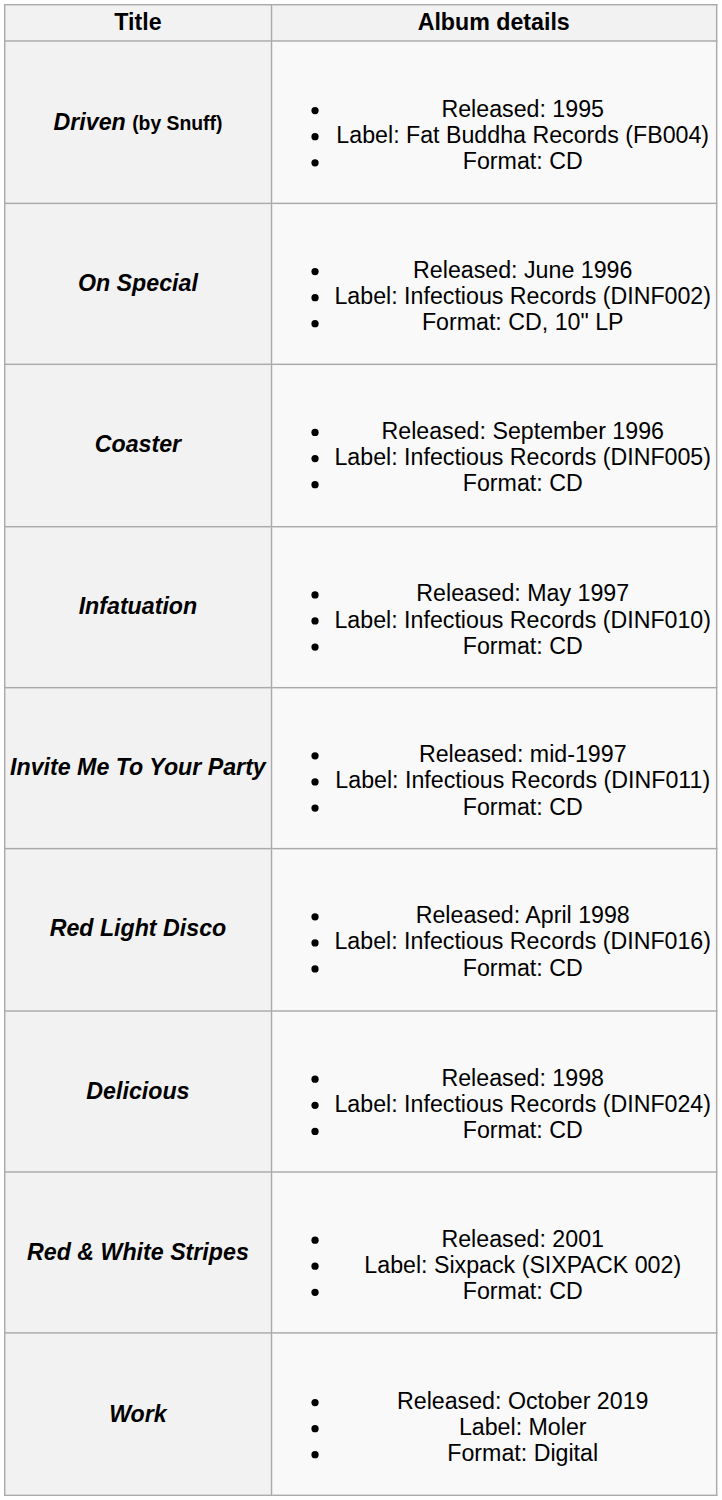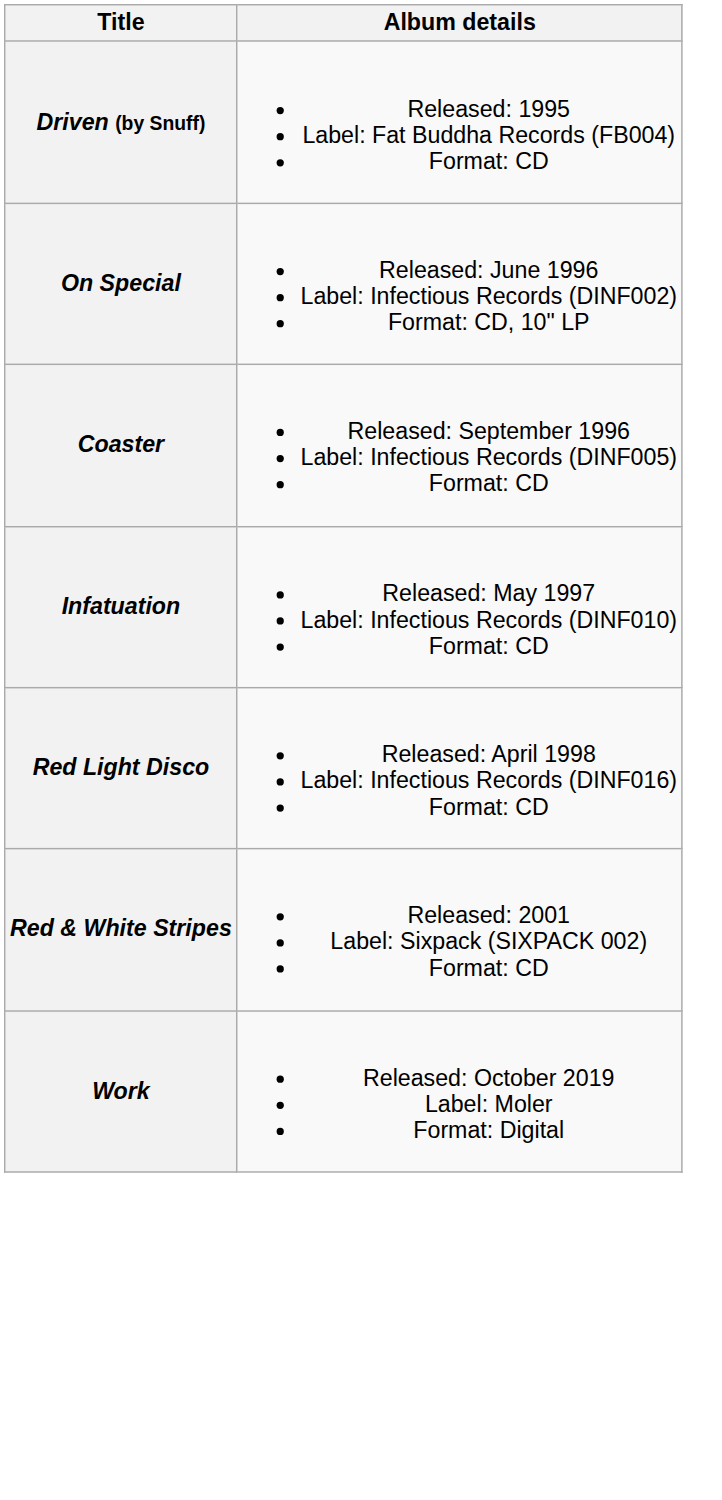- row: Invite Me To Your Party | Released: mid-1997 Label: Infectious Records (DINF011) Format: CD
- row: Delicious | Released: 1998 Label: Infectious Records (DINF024) Format: CD
